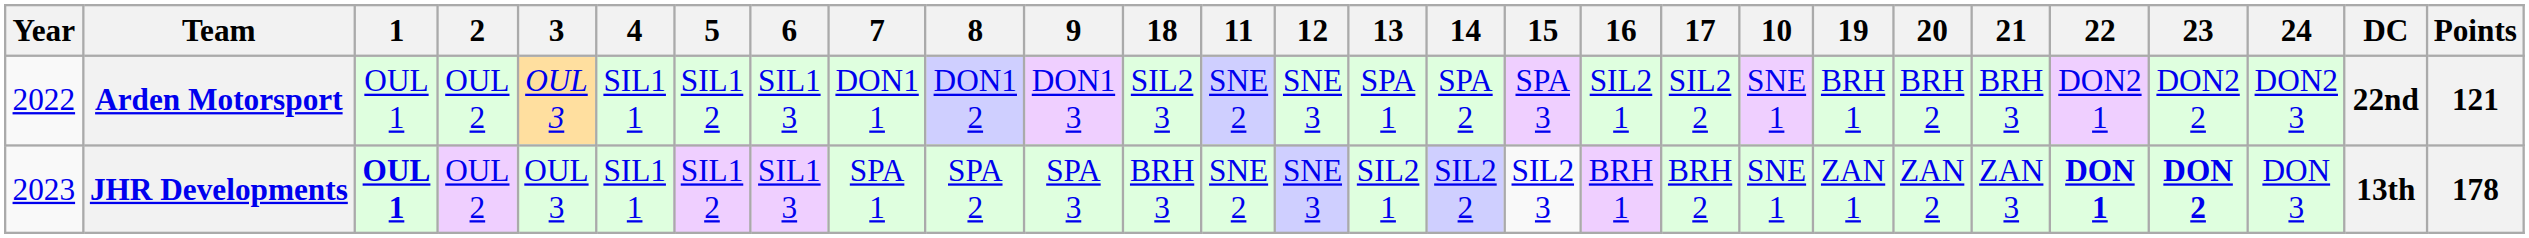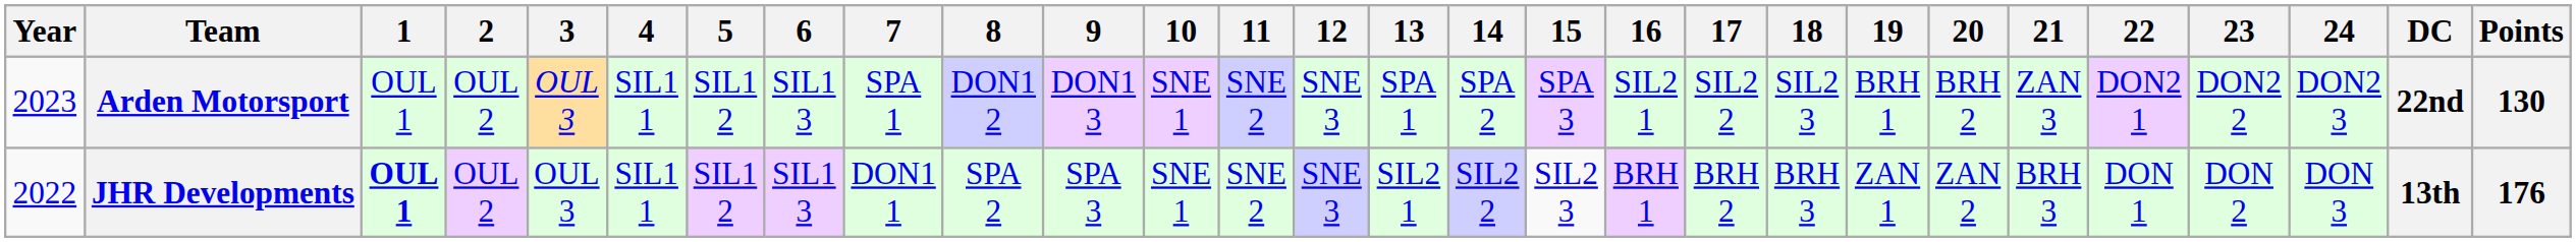columns swapped: 10 <-> 18
Arden Motorsport | Year: 2022 -> 2023
Arden Motorsport | 7: DON1 1 -> SPA 1
Arden Motorsport | 21: BRH 3 -> ZAN 3
Arden Motorsport | Points: 121 -> 130
JHR Developments | Year: 2023 -> 2022
JHR Developments | 7: SPA 1 -> DON1 1
JHR Developments | 21: ZAN 3 -> BRH 3
JHR Developments | 22: bold -> normal
JHR Developments | 23: bold -> normal
JHR Developments | Points: 178 -> 176
